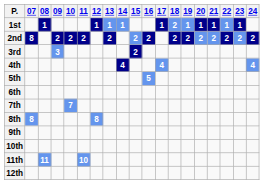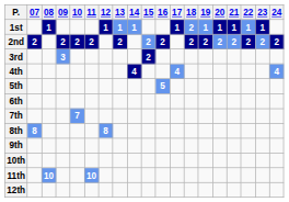2nd | 07: 8 -> 2
11th | 08: 11 -> 10
